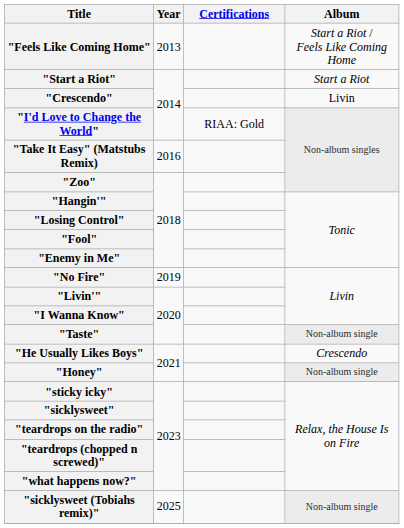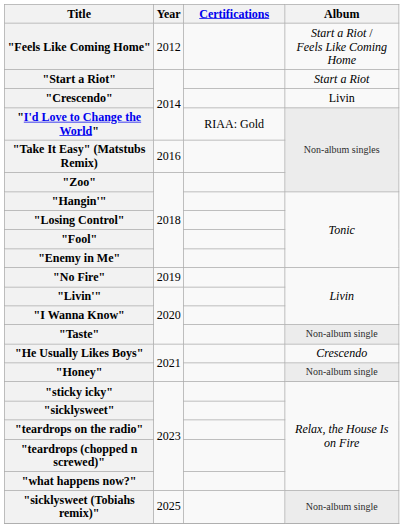"Feels Like Coming Home" | Year: 2013 -> 2012
